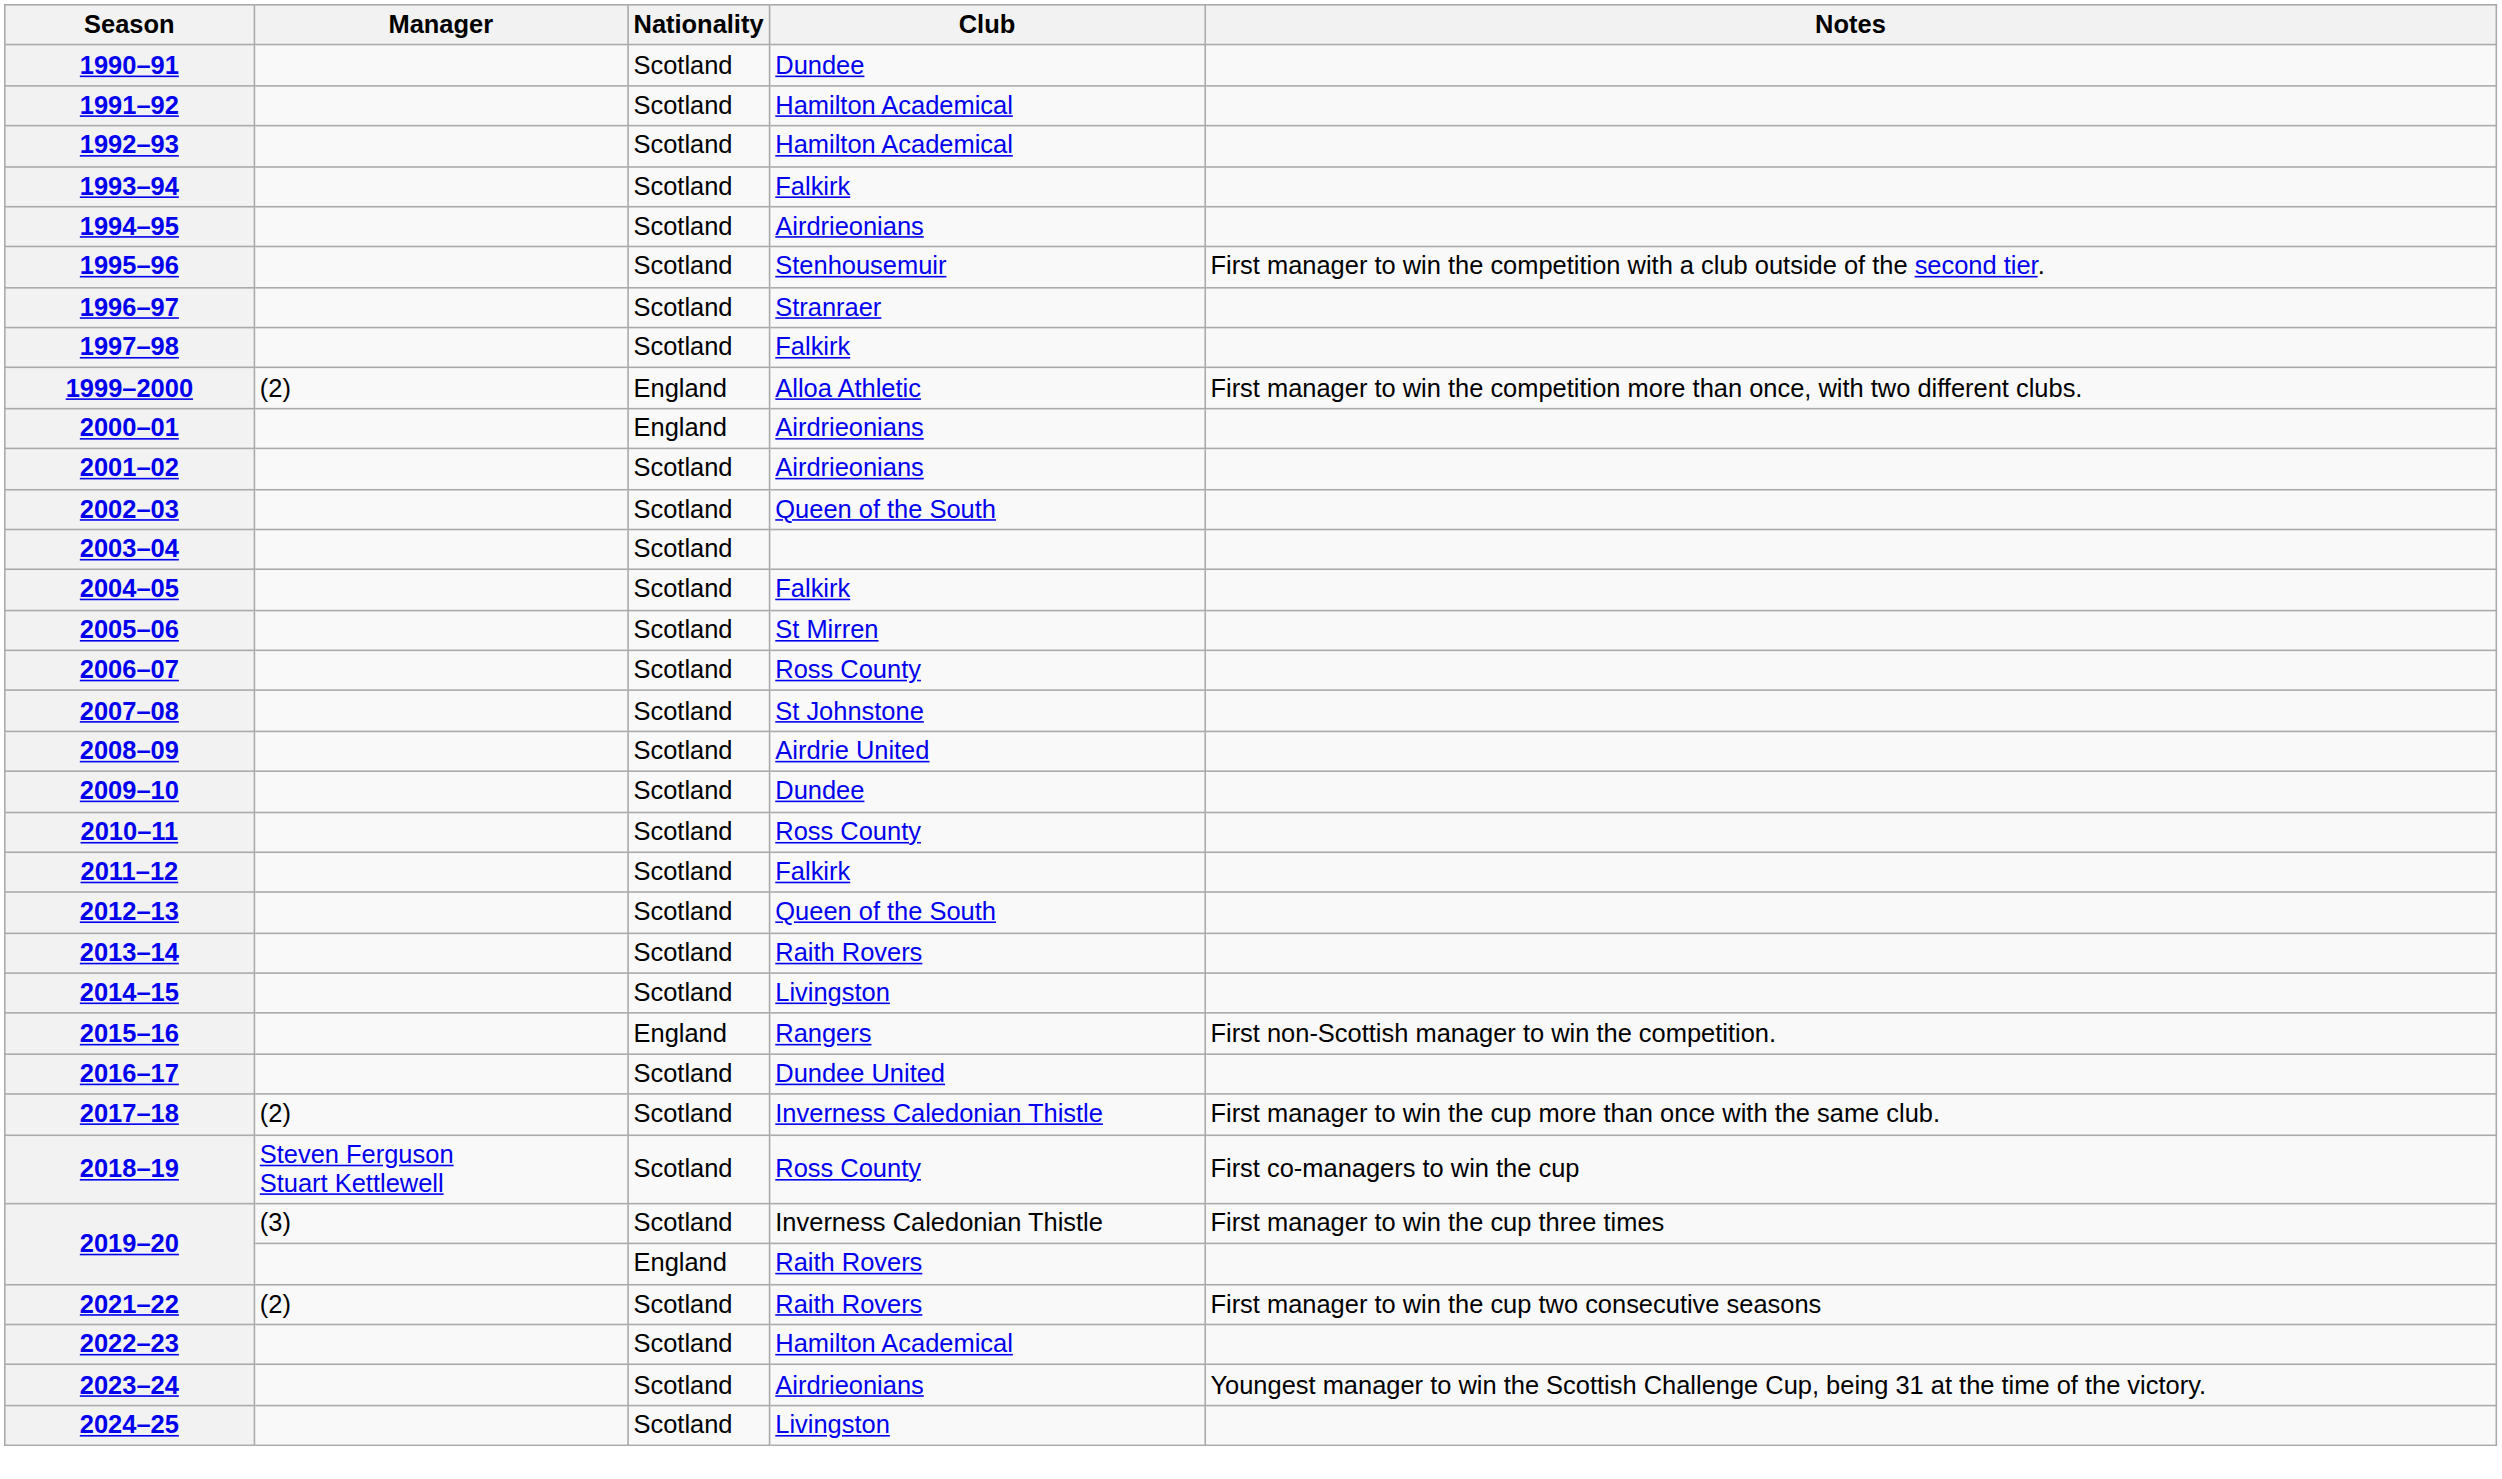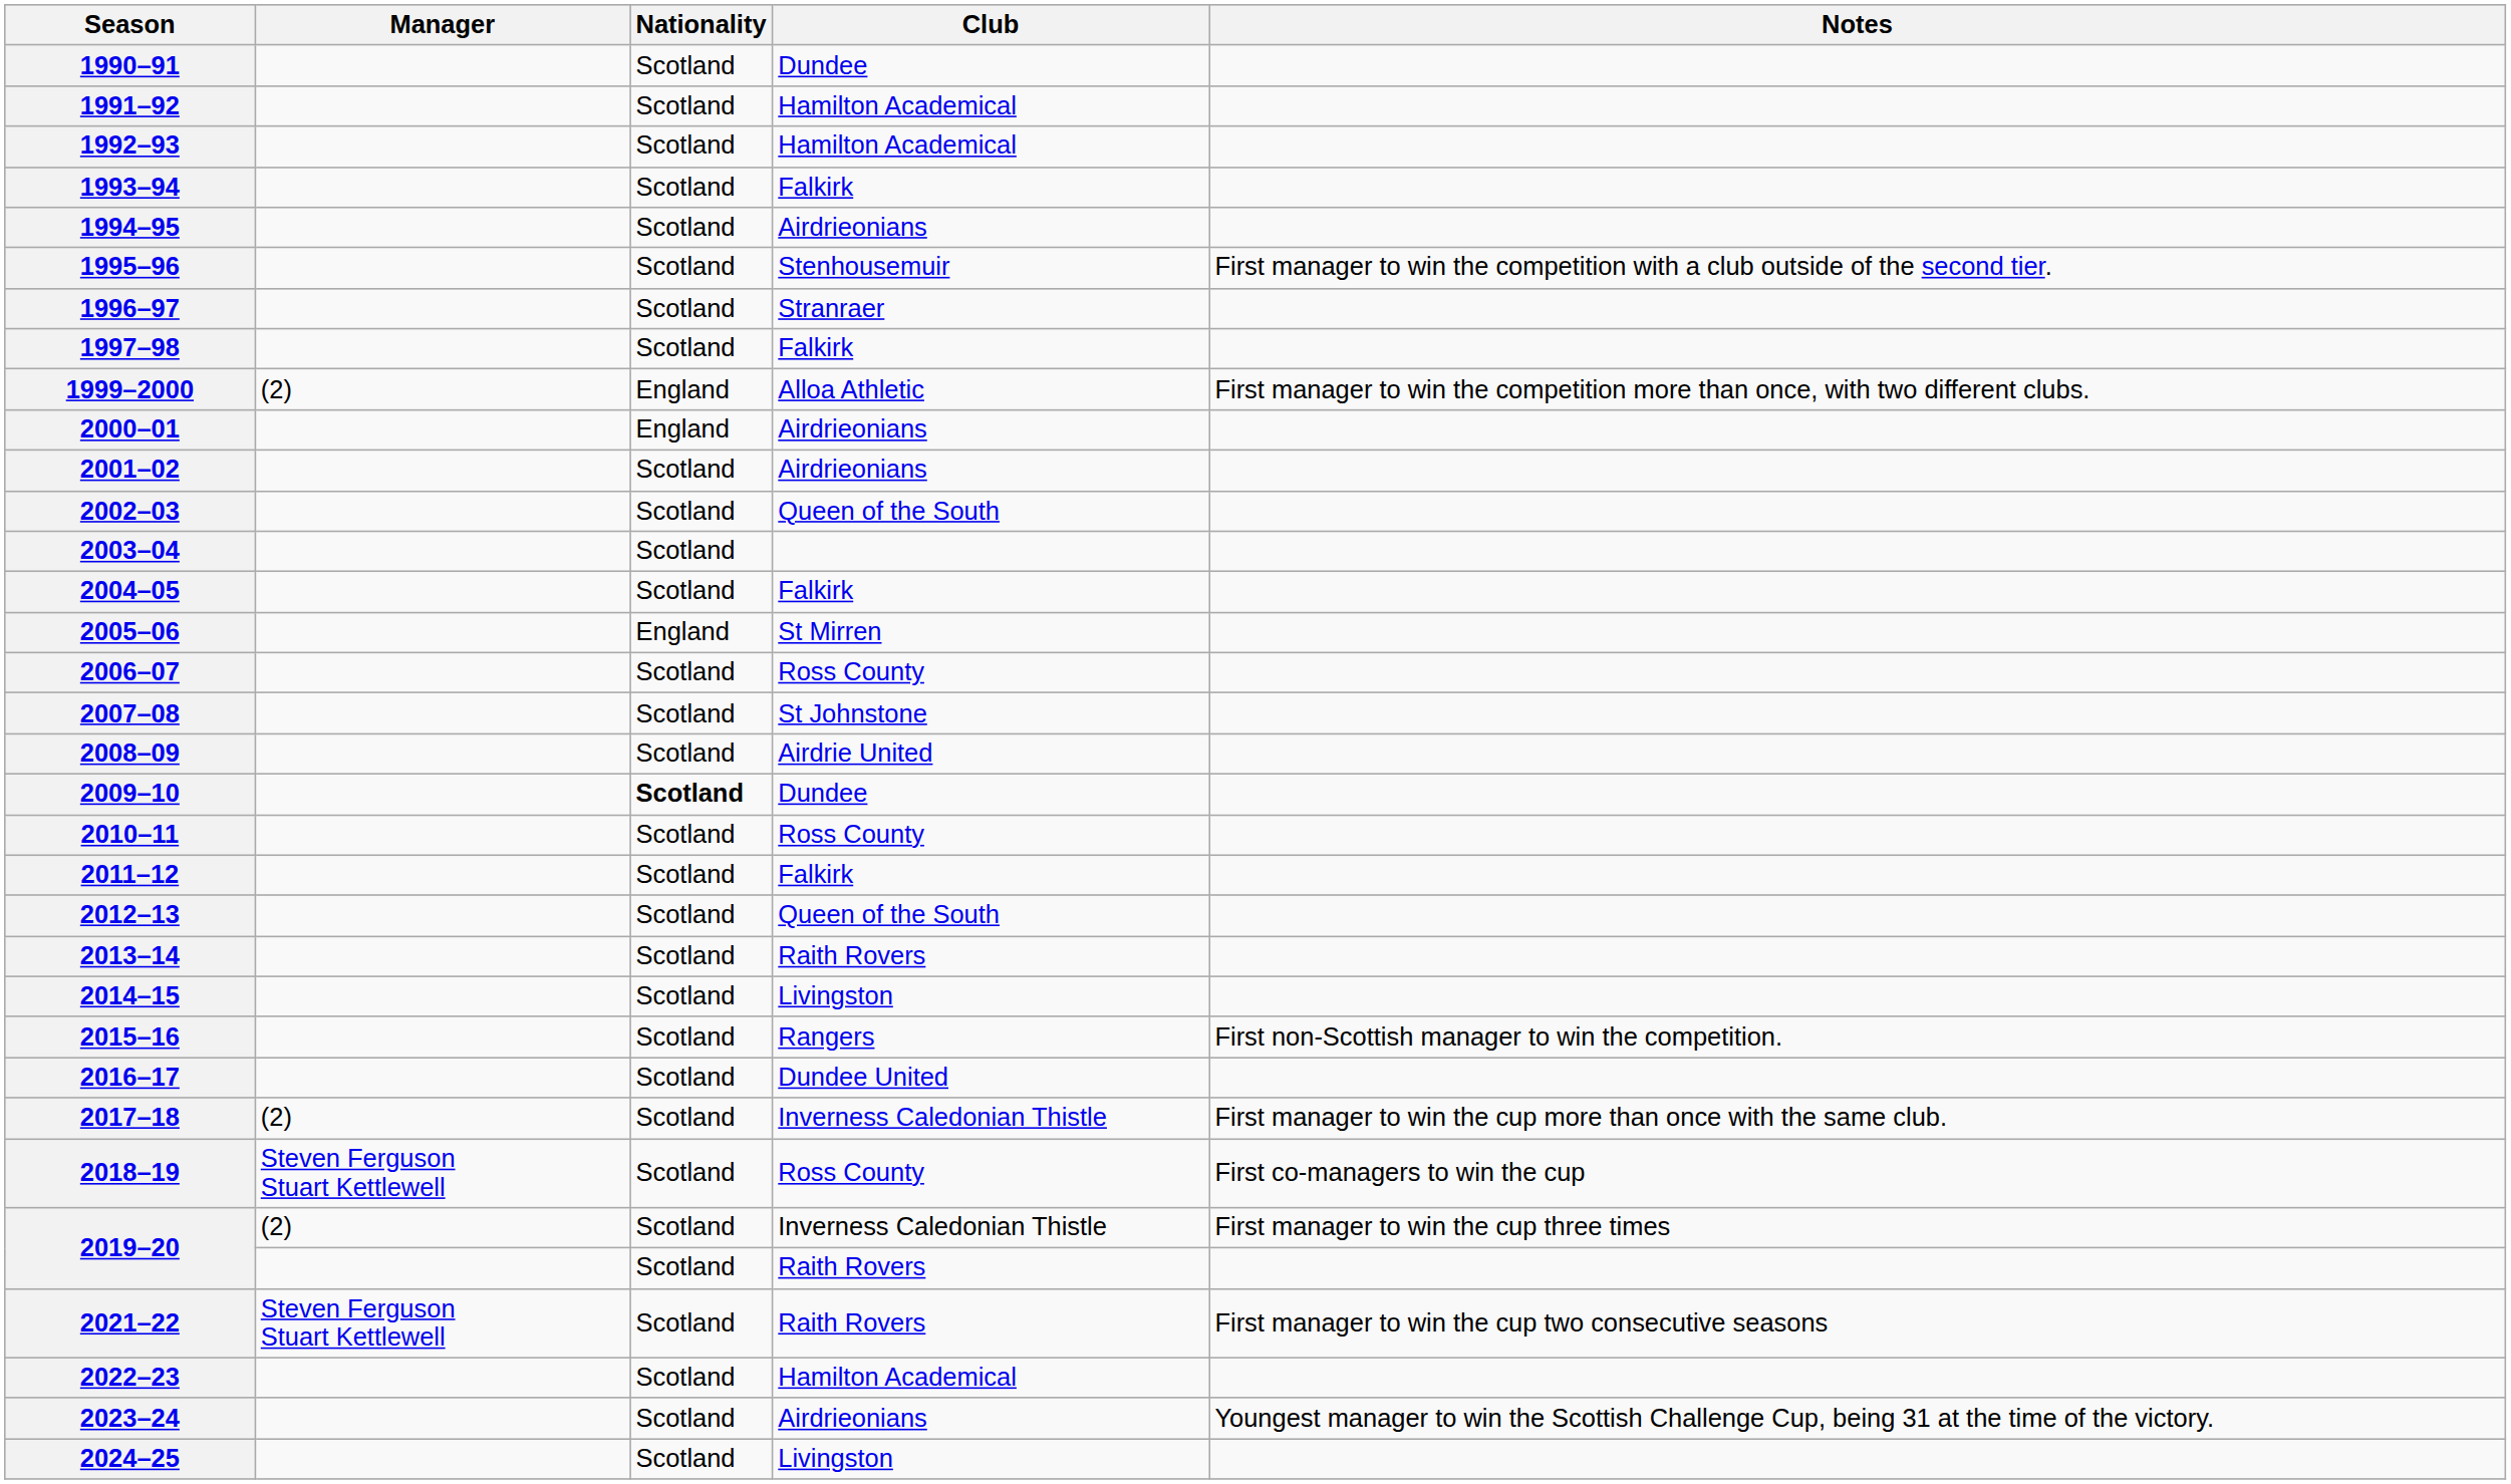2005–06 | Nationality: Scotland -> England
2009–10 | Nationality: normal -> bold
2015–16 | Nationality: England -> Scotland
2019–20 / Inverness Caledonian Thistle | Manager: (3) -> (2)
2019–20 / Raith Rovers | Nationality: England -> Scotland
2021–22 | Manager: (2) -> Steven Ferguson Stuart Kettlewell
